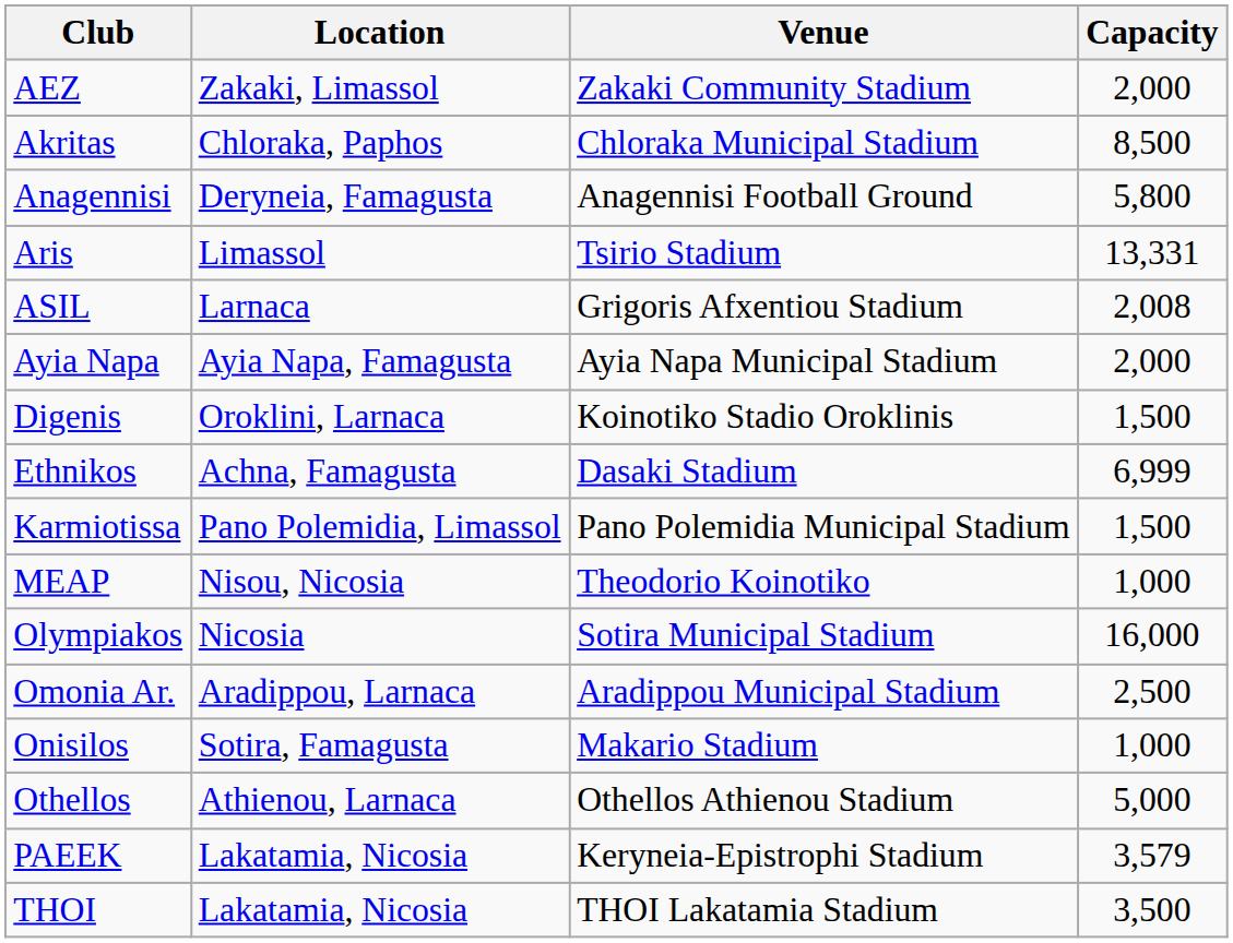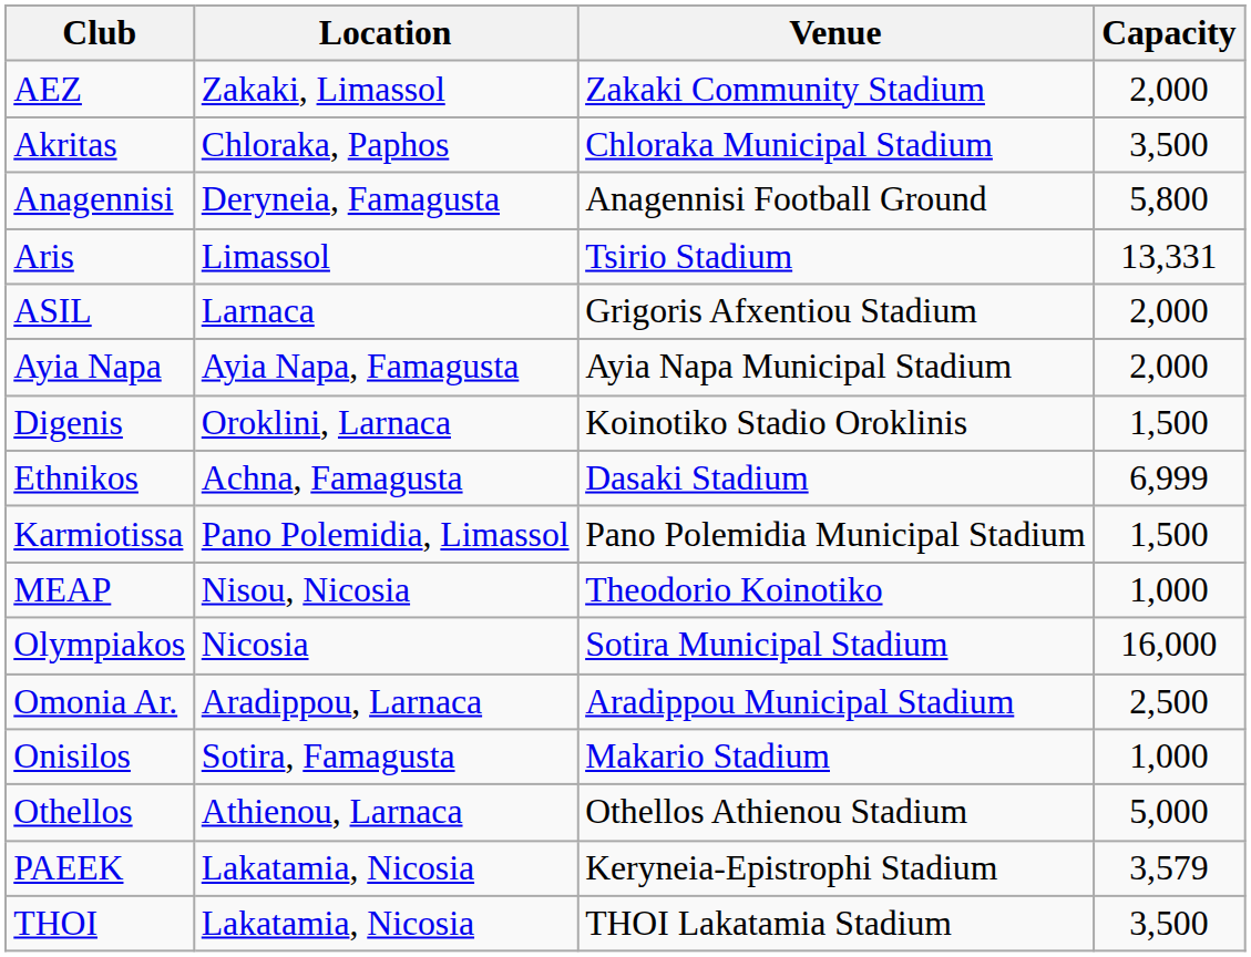Akritas | Capacity: 8,500 -> 3,500
ASIL | Capacity: 2,008 -> 2,000
